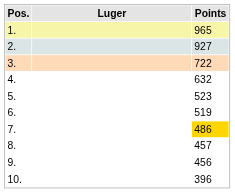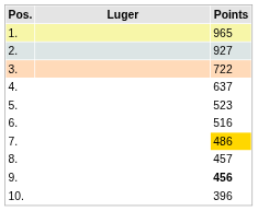4. | Points: 632 -> 637
6. | Points: 519 -> 516
9. | Points: normal -> bold
